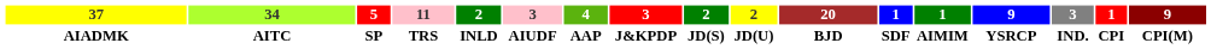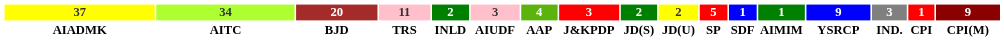columns swapped: 20 <-> 5
